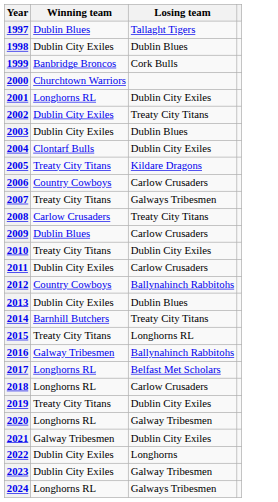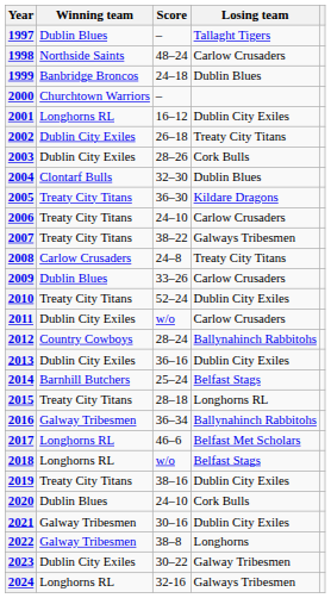+ column: Score | – | 48–24 | 24–18 | – | 16–12 | 26–18 | 28–26 | 32–30 | 36–30 | 24–10 | 38–22 | 24–8 | 33–26 | 52–24 | w/o | 28–24 | 36–16 | 25–24 | 28–18 | 36–34 | 46–6 | w/o | 38–16 | 24–10 | 30–16 | 38–8 | 30–22 | 32-16
1998 | Winning team: Dublin City Exiles -> Northside Saints
1998 | Losing team: Dublin Blues -> Carlow Crusaders
1999 | Losing team: Cork Bulls -> Dublin Blues
2003 | Losing team: Dublin Blues -> Cork Bulls
2004 | Losing team: Dublin City Exiles -> Dublin Blues
2006 | Winning team: Country Cowboys -> Treaty City Titans
2013 | Losing team: Dublin Blues -> Dublin City Exiles
2014 | Losing team: Treaty City Titans -> Belfast Stags
2018 | Losing team: Carlow Crusaders -> Belfast Stags
2020 | Winning team: Longhorns RL -> Dublin Blues
2020 | Losing team: Galway Tribesmen -> Cork Bulls
2022 | Winning team: Dublin City Exiles -> Galway Tribesmen
